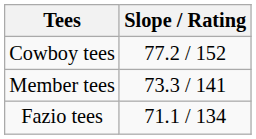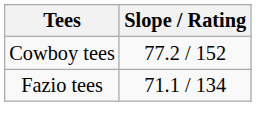- row: Member tees | 73.3 / 141
